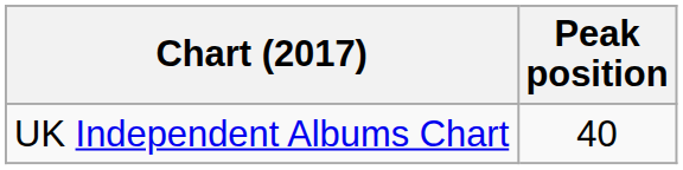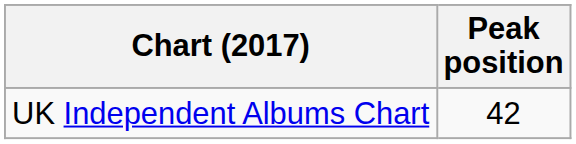UK Independent Albums Chart | Peak position: 40 -> 42
